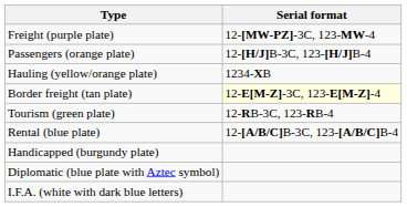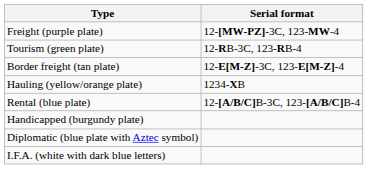- row: Passengers (orange plate) | 12-[H/J]B-3C, 123-[H/J]B-4
rows swapped: Tourism (green plate) <-> Hauling (yellow/orange plate)
Border freight (tan plate) | Serial format: lightyellow background -> no background
